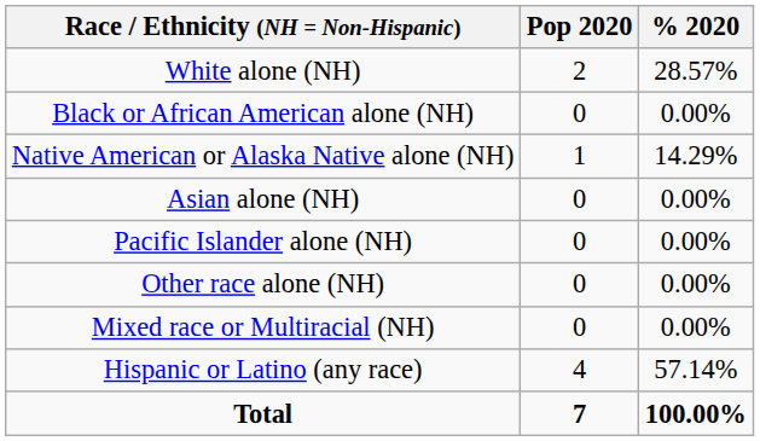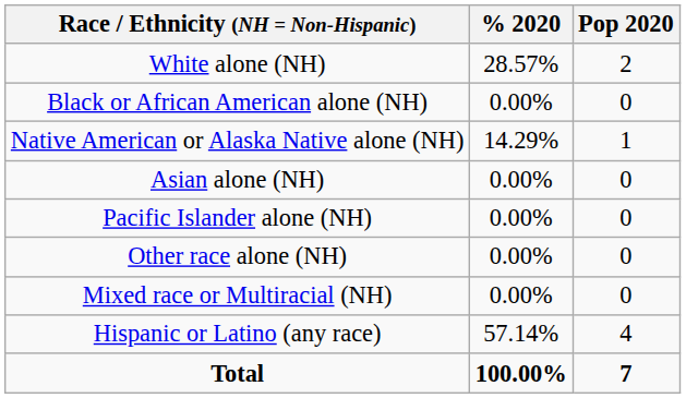columns swapped: Pop 2020 <-> % 2020
